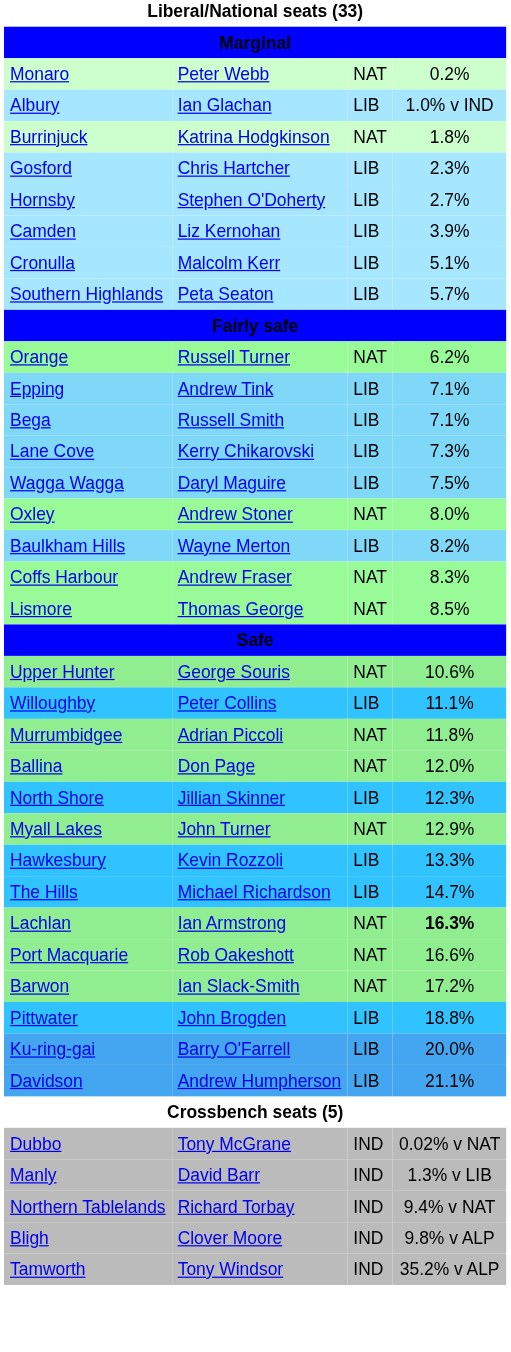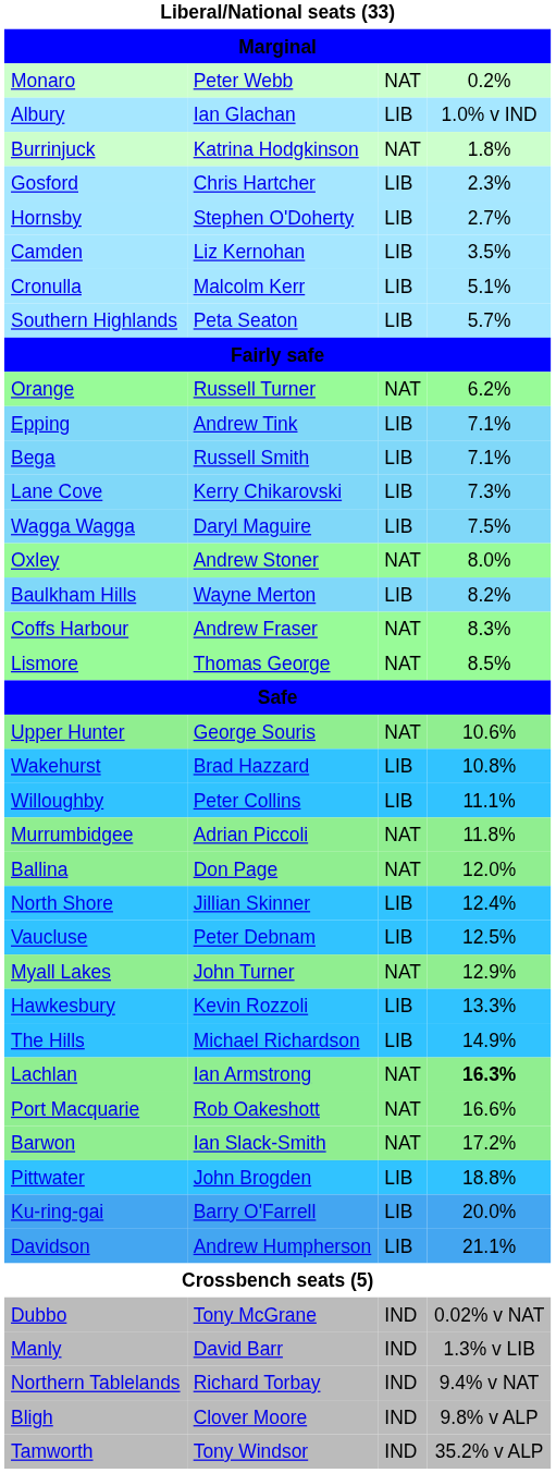Camden | column 4: 3.9% -> 3.5%
+ row: Wakehurst | Brad Hazzard | LIB | 10.8%
North Shore | column 4: 12.3% -> 12.4%
+ row: Vaucluse | Peter Debnam | LIB | 12.5%
The Hills | column 4: 14.7% -> 14.9%
